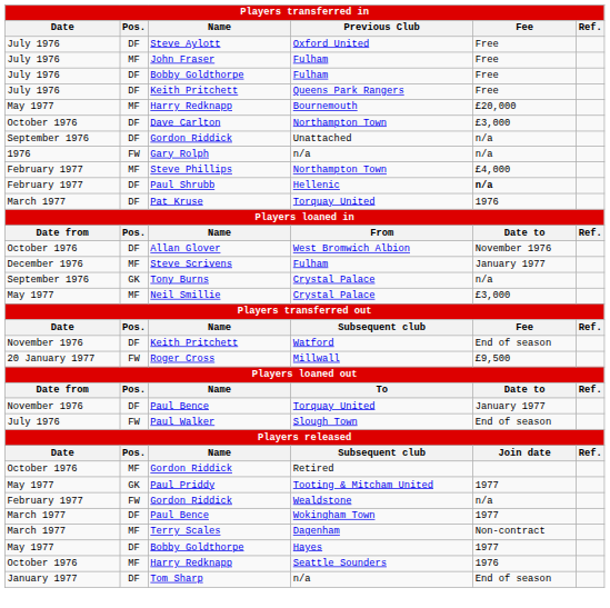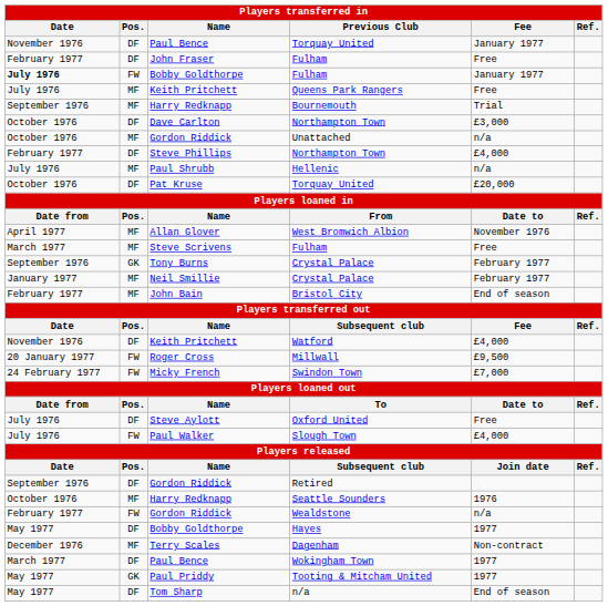rows swapped: Steve Aylott <-> Paul Bence / Torquay United
John Fraser | Date: July 1976 -> February 1977
John Fraser | Pos.: MF -> DF
Bobby Goldthorpe / Fulham | Date: normal -> bold
Bobby Goldthorpe / Fulham | Pos.: DF -> FW
Bobby Goldthorpe / Fulham | Fee: Free -> January 1977
Keith Pritchett / Queens Park Rangers | Pos.: DF -> MF
Harry Redknapp / Bournemouth | Date: May 1977 -> September 1976
Harry Redknapp / Bournemouth | Fee: £20,000 -> Trial
Gordon Riddick / Unattached | Date: September 1976 -> October 1976
Gordon Riddick / Unattached | Pos.: DF -> MF
- row: 1976 | FW | Gary Rolph | n/a | n/a
Steve Phillips | Pos.: MF -> DF
Paul Shrubb | Date: February 1977 -> July 1976
Paul Shrubb | Pos.: DF -> MF
Paul Shrubb | Fee: bold -> normal
Pat Kruse | Date: March 1977 -> October 1976
Pat Kruse | Fee: 1976 -> £20,000
Allan Glover | Date: October 1976 -> April 1977
Allan Glover | Pos.: DF -> MF
Steve Scrivens | Date: December 1976 -> March 1977
Steve Scrivens | Fee: January 1977 -> Free
Tony Burns | Fee: n/a -> February 1977
Neil Smillie | Date: May 1977 -> January 1977
Neil Smillie | Fee: £3,000 -> February 1977
+ row: February 1977 | MF | John Bain | Bristol City | End of season
Keith Pritchett / Watford | Fee: End of season -> £4,000
+ row: 24 February 1977 | FW | Micky French | Swindon Town | £7,000
Paul Walker | Fee: End of season -> £4,000
Gordon Riddick / Retired | Date: October 1976 -> September 1976
Gordon Riddick / Retired | Pos.: MF -> DF
rows swapped: Harry Redknapp / Seattle Sounders <-> Paul Priddy
rows swapped: Paul Bence / Wokingham Town <-> Bobby Goldthorpe / Hayes
Terry Scales | Date: March 1977 -> December 1976
Tom Sharp | Date: January 1977 -> May 1977
